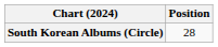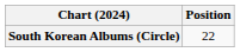South Korean Albums (Circle) | Position: 28 -> 22
